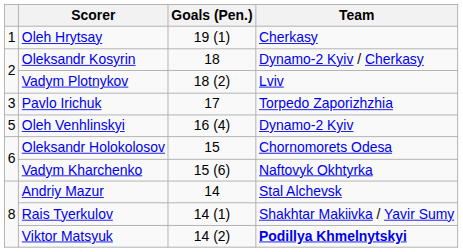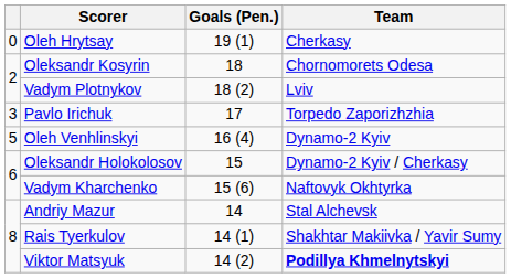Oleh Hrytsay | column 1: 1 -> 0
Oleksandr Kosyrin | Team: Dynamo-2 Kyiv / Cherkasy -> Chornomorets Odesa
Oleksandr Holokolosov | Team: Chornomorets Odesa -> Dynamo-2 Kyiv / Cherkasy
